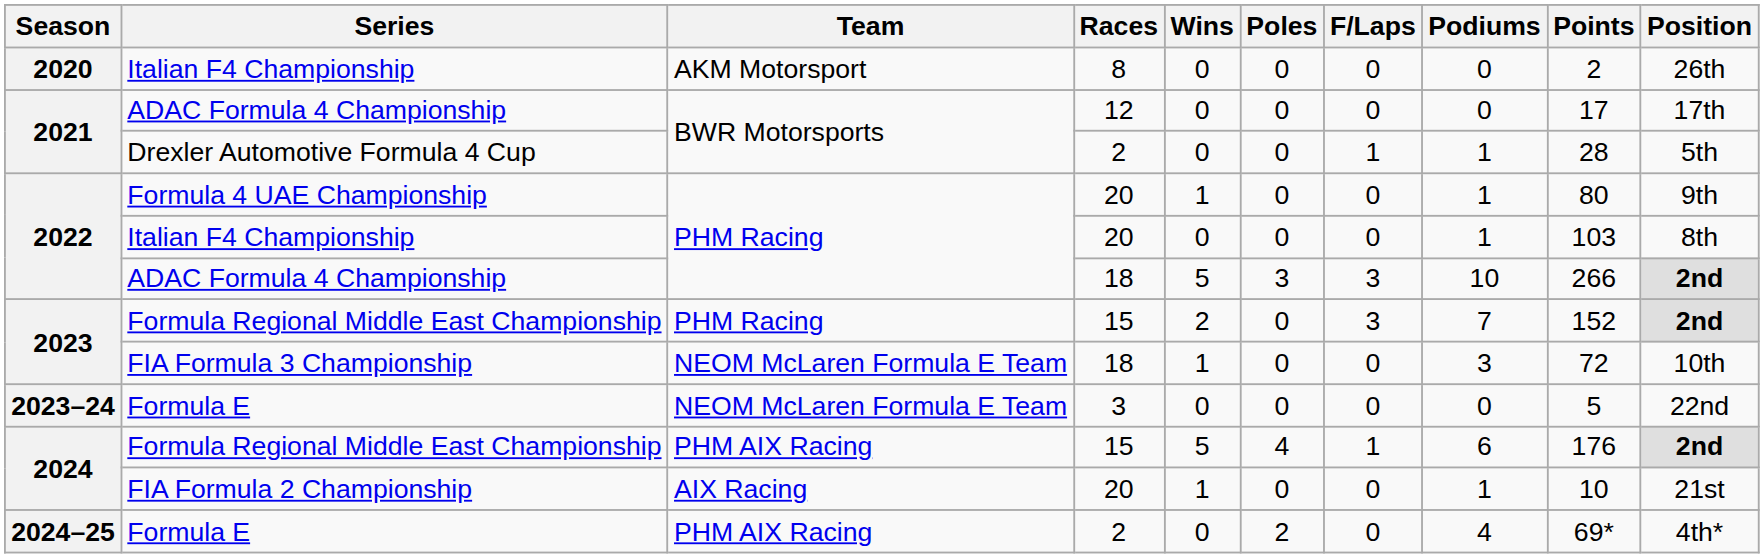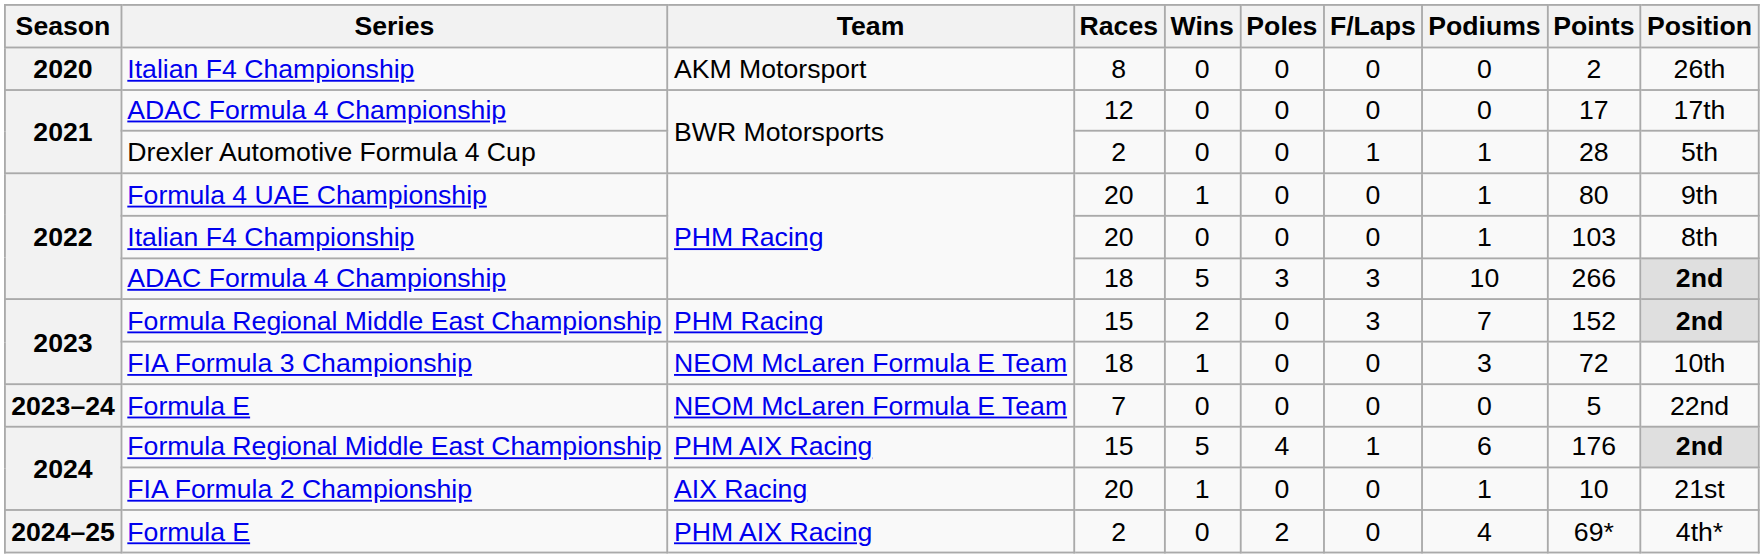2023–24 / Formula E | Races: 3 -> 7
